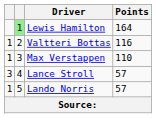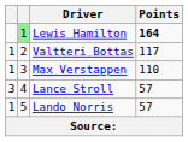Lewis Hamilton | Points: normal -> bold
Valtteri Bottas | Points: 116 -> 117
